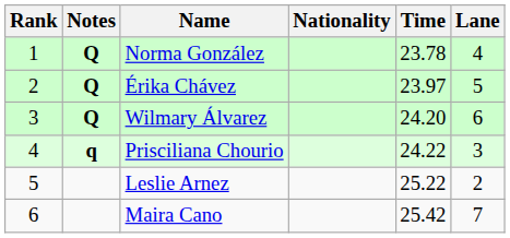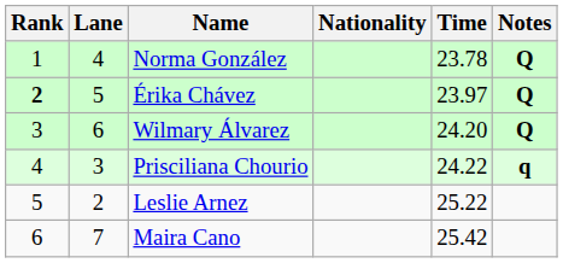columns swapped: Lane <-> Notes
Érika Chávez | Rank: normal -> bold
